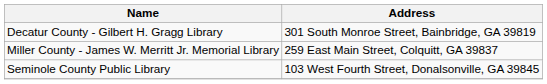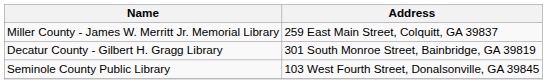rows swapped: Decatur County - Gilbert H. Gragg Library <-> Miller County - James W. Merritt Jr. Memorial Library
